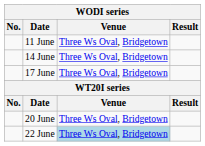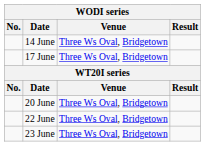- row: 11 June | Three Ws Oval, Bridgetown
22 June | Venue: lightblue background -> no background
+ row: 23 June | Three Ws Oval, Bridgetown
